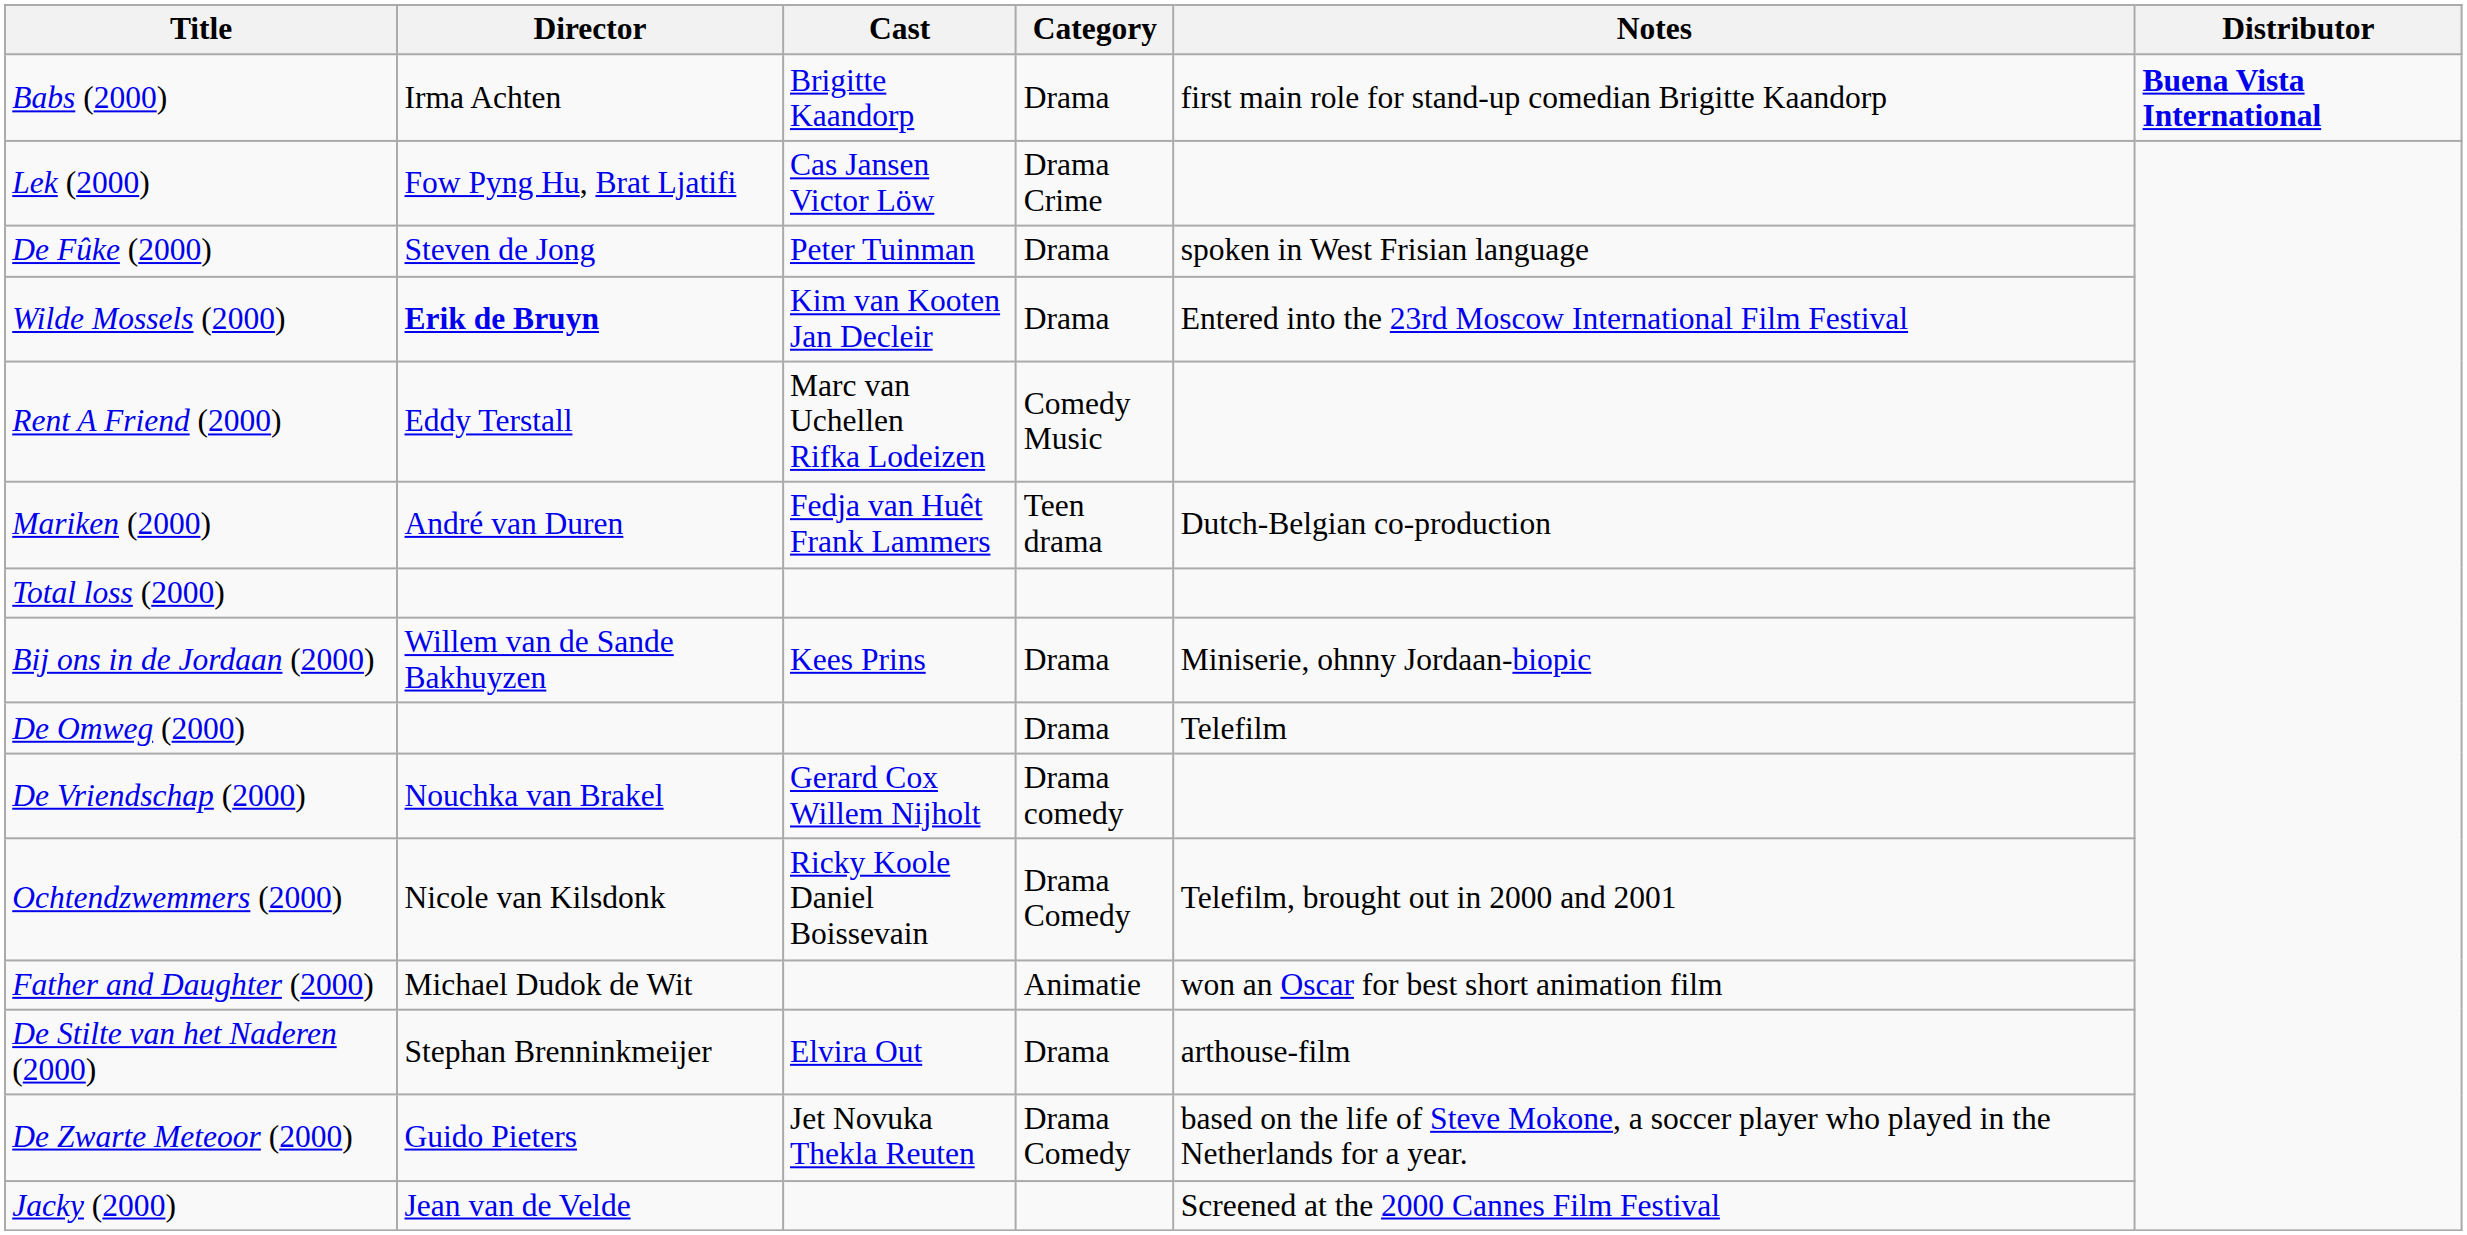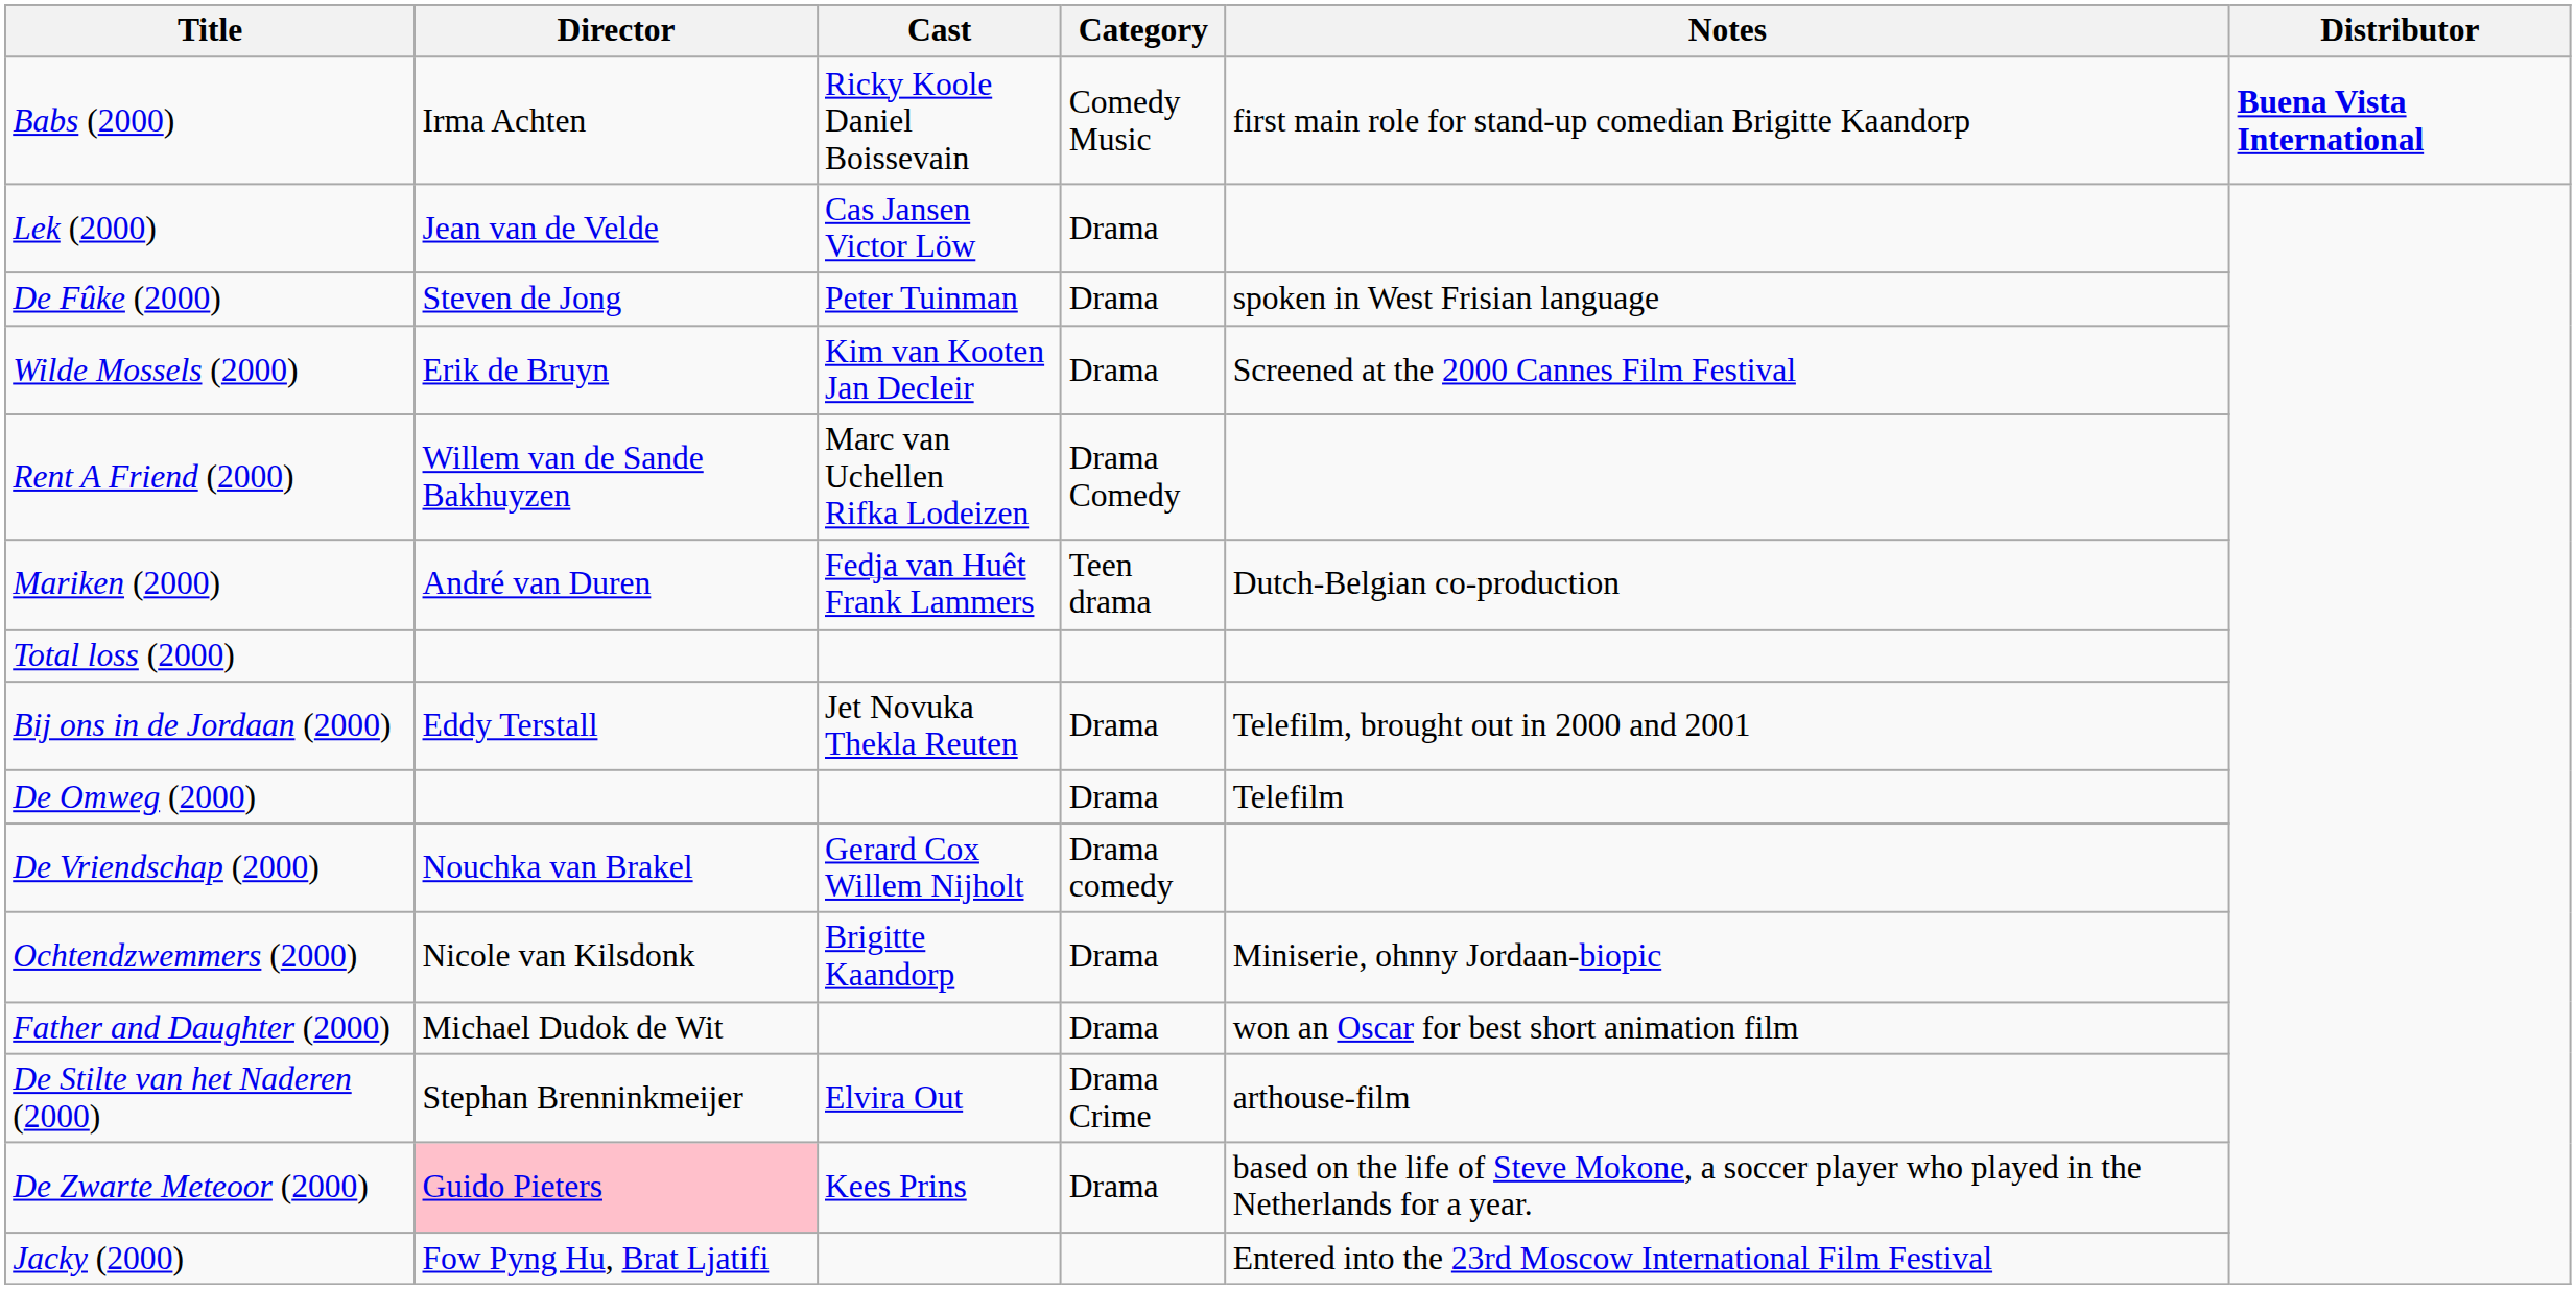Babs (2000) | Cast: Brigitte Kaandorp -> Ricky Koole Daniel Boissevain
Babs (2000) | Category: Drama -> Comedy Music
Lek (2000) | Director: Fow Pyng Hu, Brat Ljatifi -> Jean van de Velde
Lek (2000) | Category: Drama Crime -> Drama
Wilde Mossels (2000) | Director: bold -> normal
Wilde Mossels (2000) | Notes: Entered into the 23rd Moscow International Film Festival -> Screened at the 2000 Cannes Film Festival
Rent A Friend (2000) | Director: Eddy Terstall -> Willem van de Sande Bakhuyzen
Rent A Friend (2000) | Category: Comedy Music -> Drama Comedy
Bij ons in de Jordaan (2000) | Director: Willem van de Sande Bakhuyzen -> Eddy Terstall
Bij ons in de Jordaan (2000) | Cast: Kees Prins -> Jet Novuka Thekla Reuten
Bij ons in de Jordaan (2000) | Notes: Miniserie, ohnny Jordaan-biopic -> Telefilm, brought out in 2000 and 2001
Ochtendzwemmers (2000) | Cast: Ricky Koole Daniel Boissevain -> Brigitte Kaandorp
Ochtendzwemmers (2000) | Category: Drama Comedy -> Drama
Ochtendzwemmers (2000) | Notes: Telefilm, brought out in 2000 and 2001 -> Miniserie, ohnny Jordaan-biopic
Father and Daughter (2000) | Category: Animatie -> Drama
De Stilte van het Naderen (2000) | Category: Drama -> Drama Crime
De Zwarte Meteoor (2000) | Director: no background -> pink background
De Zwarte Meteoor (2000) | Cast: Jet Novuka Thekla Reuten -> Kees Prins
De Zwarte Meteoor (2000) | Category: Drama Comedy -> Drama
Jacky (2000) | Director: Jean van de Velde -> Fow Pyng Hu, Brat Ljatifi
Jacky (2000) | Notes: Screened at the 2000 Cannes Film Festival -> Entered into the 23rd Moscow International Film Festival
